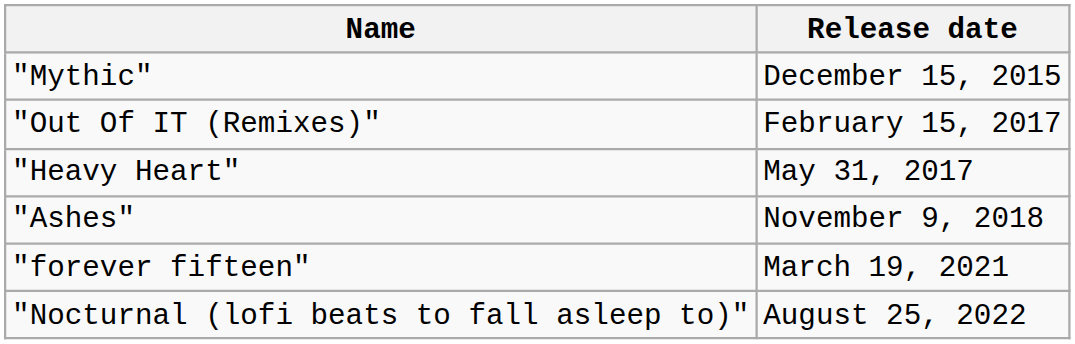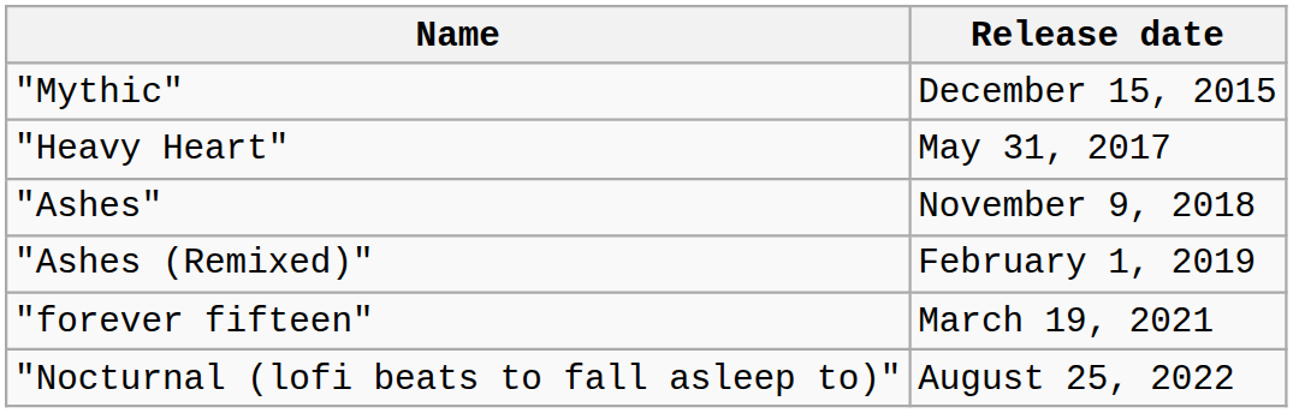- row: "Out Of IT (Remixes)" | February 15, 2017
+ row: "Ashes (Remixed)" | February 1, 2019
